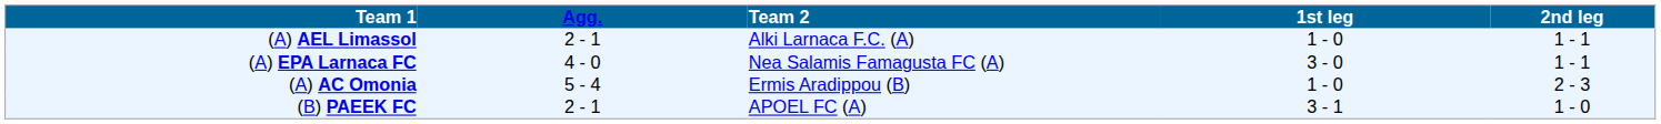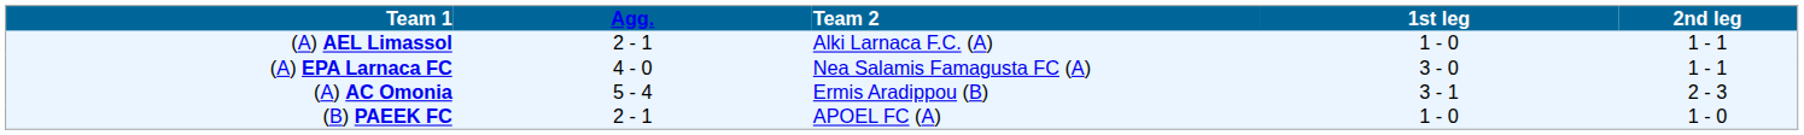(A) AC Omonia | 1st leg: 1 - 0 -> 3 - 1
(B) PAEEK FC | 1st leg: 3 - 1 -> 1 - 0
